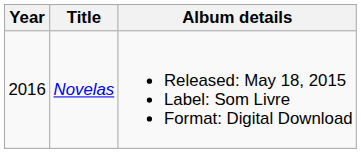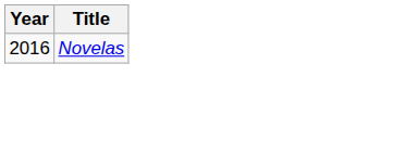- column: Album details | Released: May 18, 2015 Label: Som Livre Format: Digital Download
